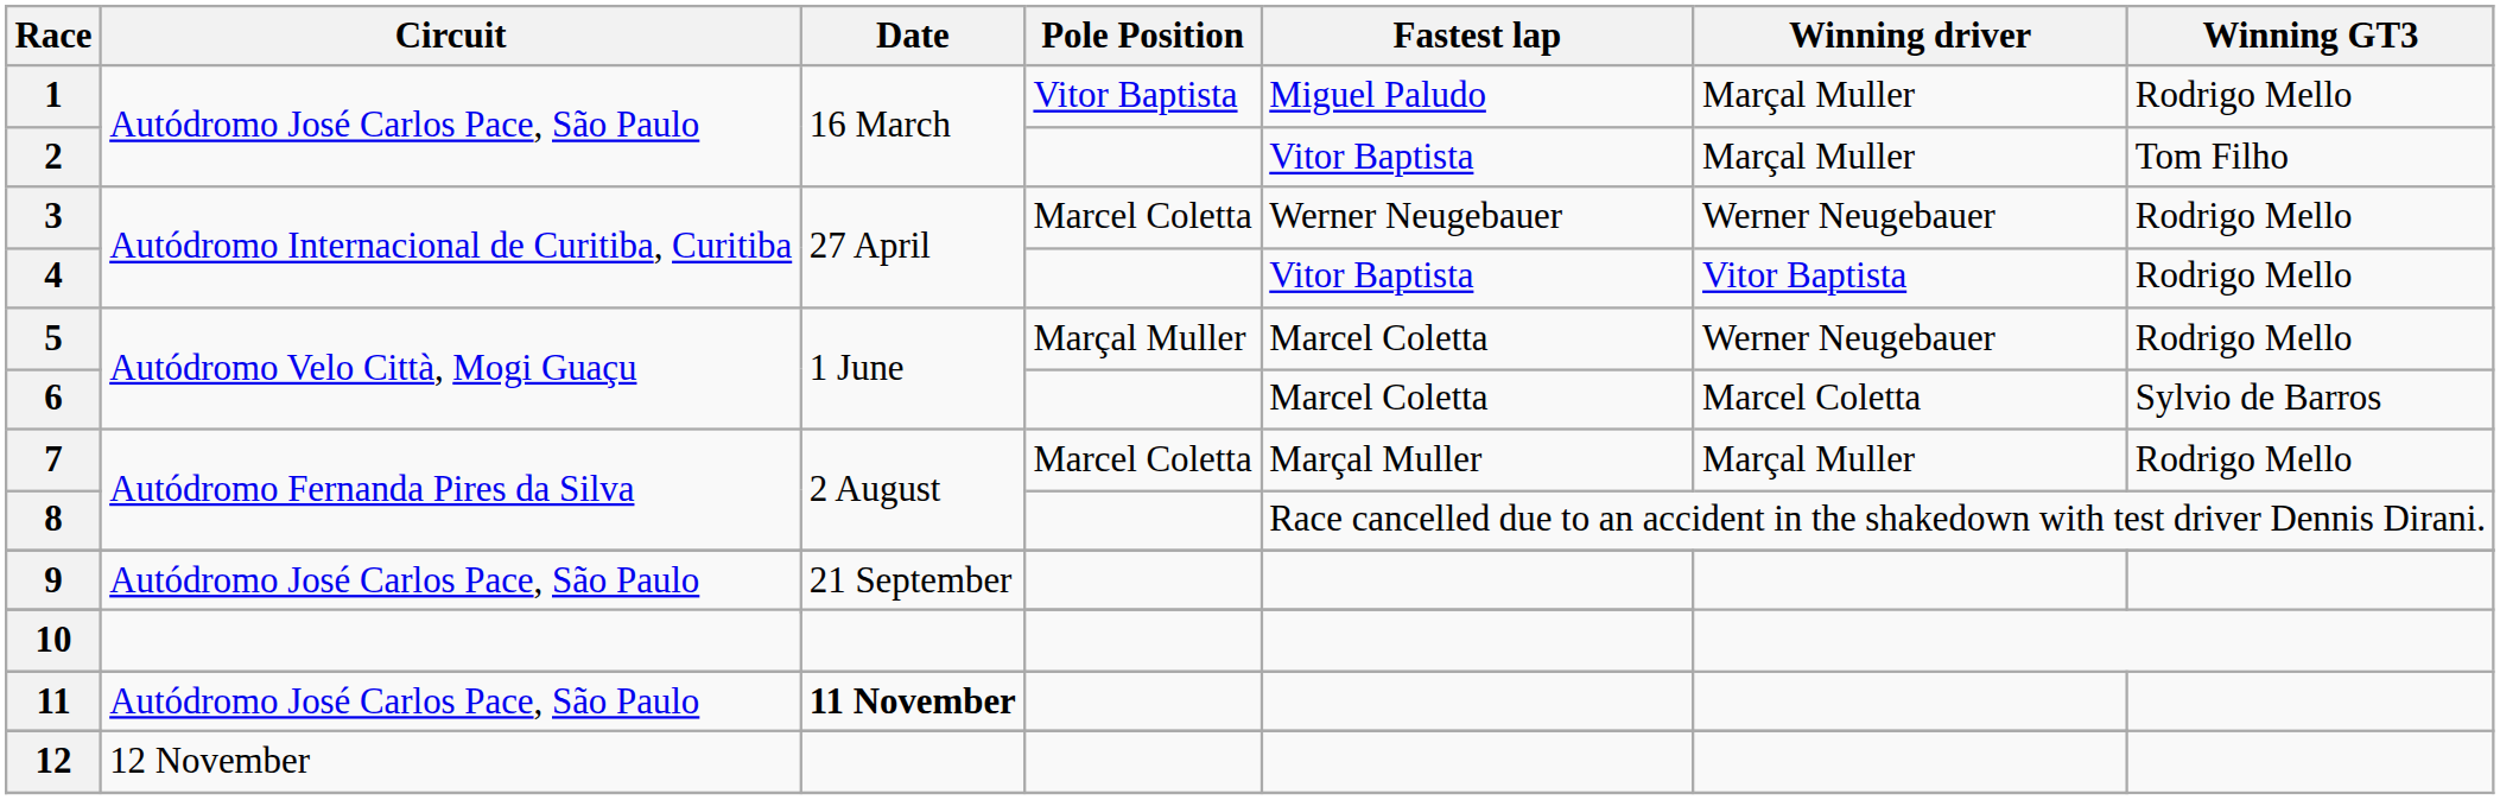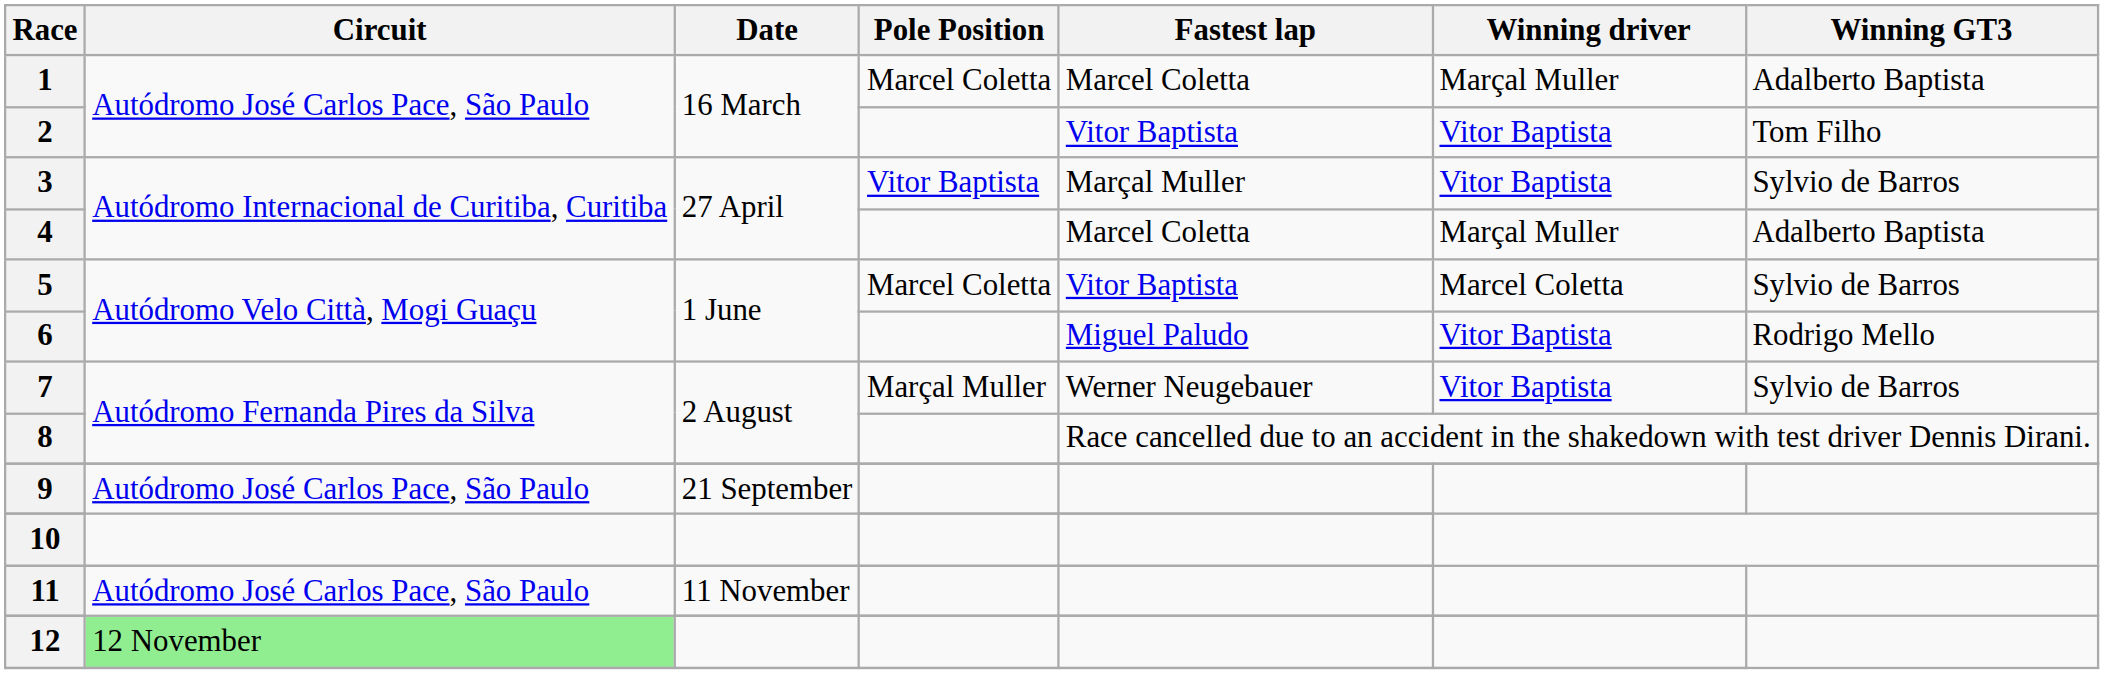1 | Pole Position: Vitor Baptista -> Marcel Coletta
1 | Fastest lap: Miguel Paludo -> Marcel Coletta
1 | Winning GT3: Rodrigo Mello -> Adalberto Baptista
2 | Winning driver: Marçal Muller -> Vitor Baptista
3 | Pole Position: Marcel Coletta -> Vitor Baptista
3 | Fastest lap: Werner Neugebauer -> Marçal Muller
3 | Winning driver: Werner Neugebauer -> Vitor Baptista
3 | Winning GT3: Rodrigo Mello -> Sylvio de Barros
4 | Fastest lap: Vitor Baptista -> Marcel Coletta
4 | Winning driver: Vitor Baptista -> Marçal Muller
4 | Winning GT3: Rodrigo Mello -> Adalberto Baptista
5 | Pole Position: Marçal Muller -> Marcel Coletta
5 | Fastest lap: Marcel Coletta -> Vitor Baptista
5 | Winning driver: Werner Neugebauer -> Marcel Coletta
5 | Winning GT3: Rodrigo Mello -> Sylvio de Barros
6 | Fastest lap: Marcel Coletta -> Miguel Paludo
6 | Winning driver: Marcel Coletta -> Vitor Baptista
6 | Winning GT3: Sylvio de Barros -> Rodrigo Mello
7 | Pole Position: Marcel Coletta -> Marçal Muller
7 | Fastest lap: Marçal Muller -> Werner Neugebauer
7 | Winning driver: Marçal Muller -> Vitor Baptista
7 | Winning GT3: Rodrigo Mello -> Sylvio de Barros
11 | Date: bold -> normal
12 | Circuit: no background -> lightgreen background
